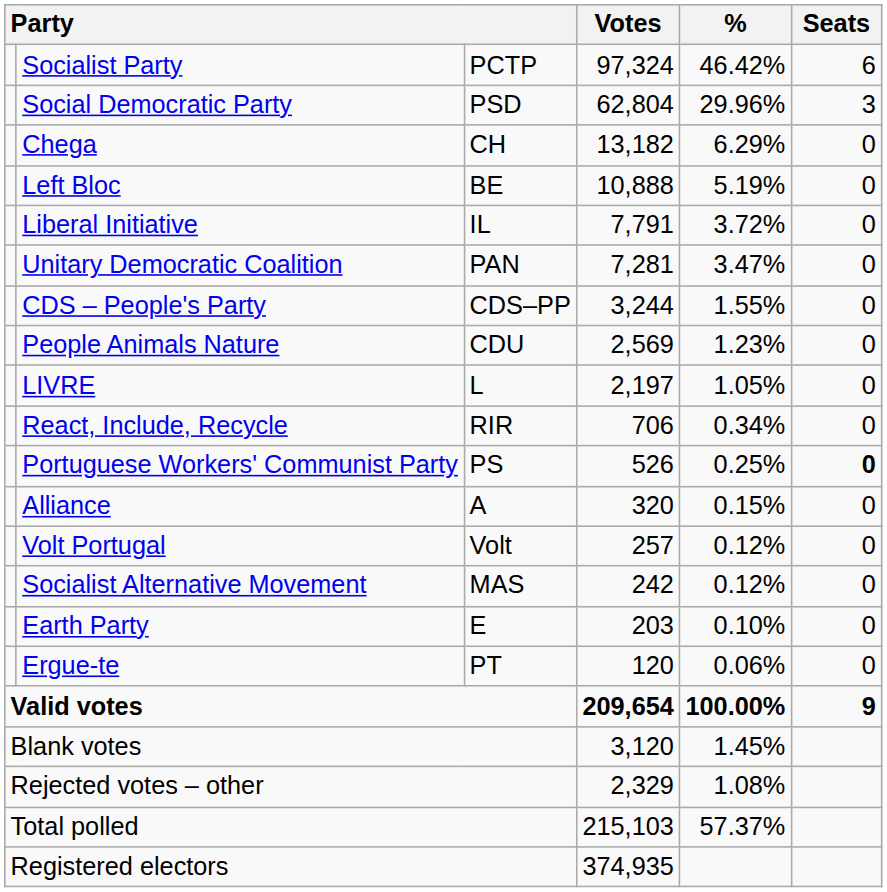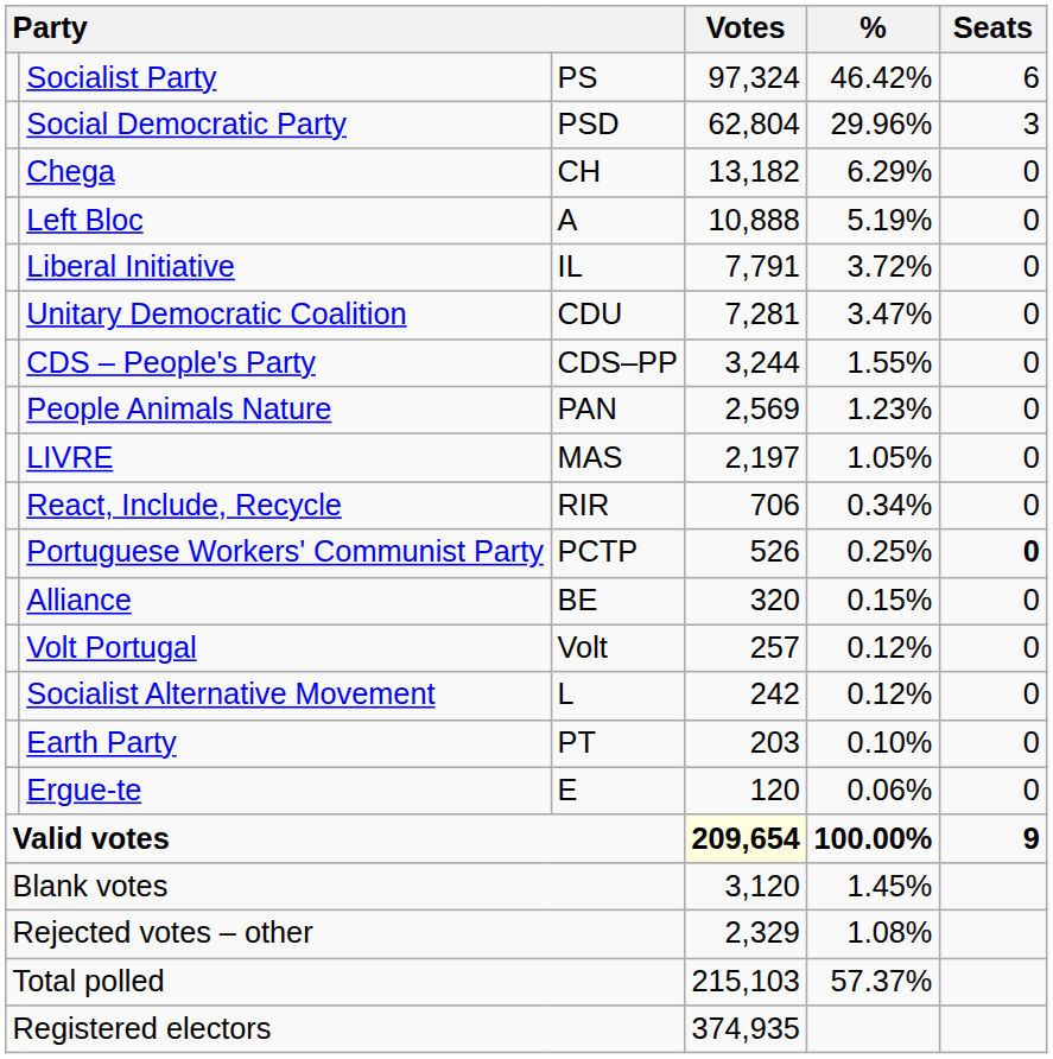Socialist Party | column 3: PCTP -> PS
Left Bloc | column 3: BE -> A
Unitary Democratic Coalition | column 3: PAN -> CDU
People Animals Nature | column 3: CDU -> PAN
LIVRE | column 3: L -> MAS
Portuguese Workers' Communist Party | column 3: PS -> PCTP
Alliance | column 3: A -> BE
Socialist Alternative Movement | column 3: MAS -> L
Earth Party | column 3: E -> PT
Ergue-te | column 3: PT -> E
Valid votes | Votes: no background -> lightyellow background
